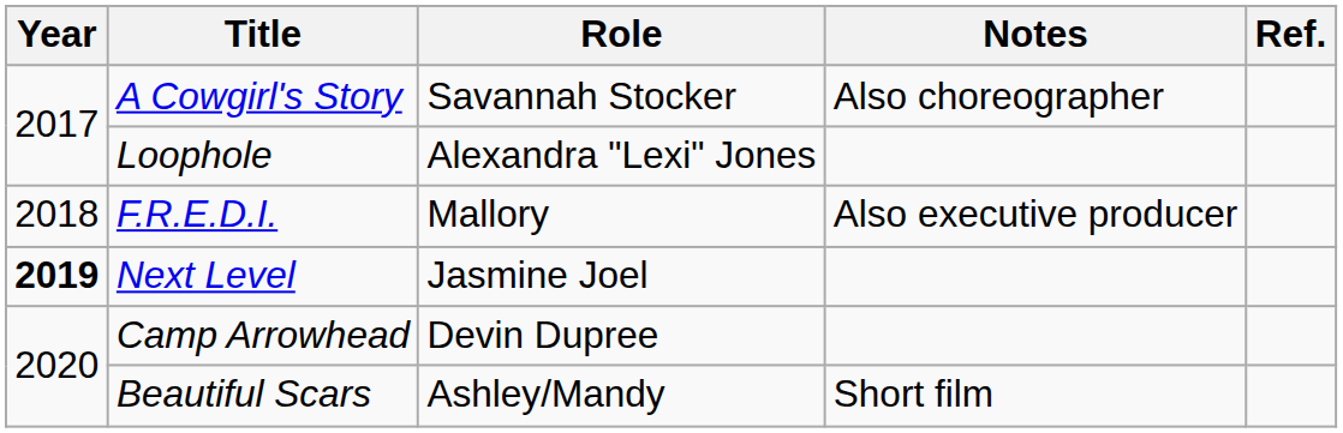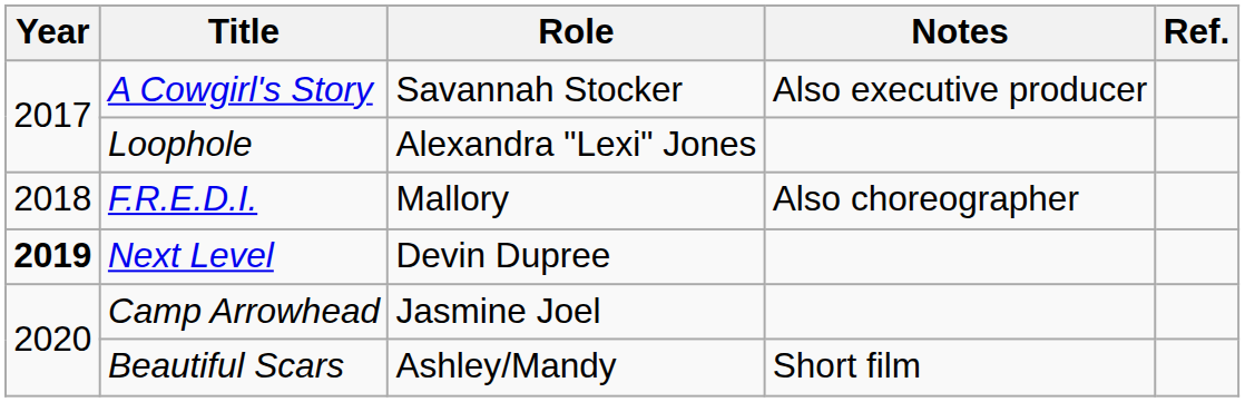A Cowgirl's Story | Notes: Also choreographer -> Also executive producer
F.R.E.D.I. | Notes: Also executive producer -> Also choreographer
Next Level | Role: Jasmine Joel -> Devin Dupree
Camp Arrowhead | Role: Devin Dupree -> Jasmine Joel
